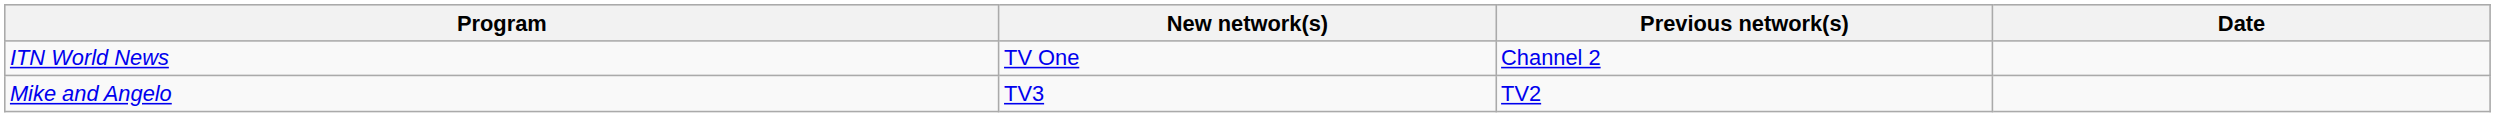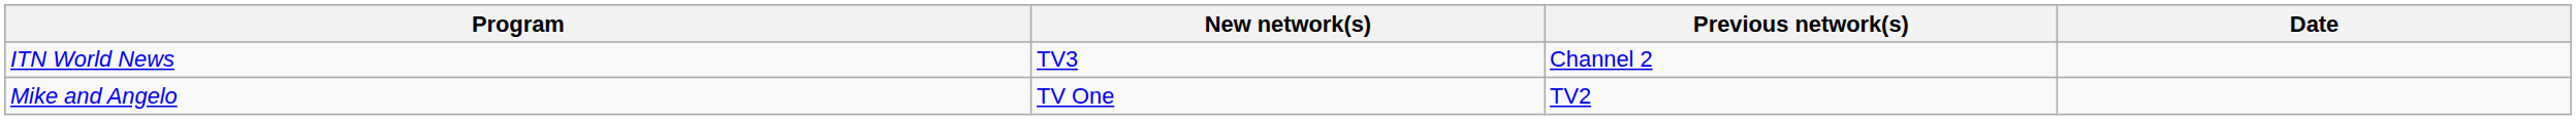ITN World News | New network(s): TV One -> TV3
Mike and Angelo | New network(s): TV3 -> TV One
